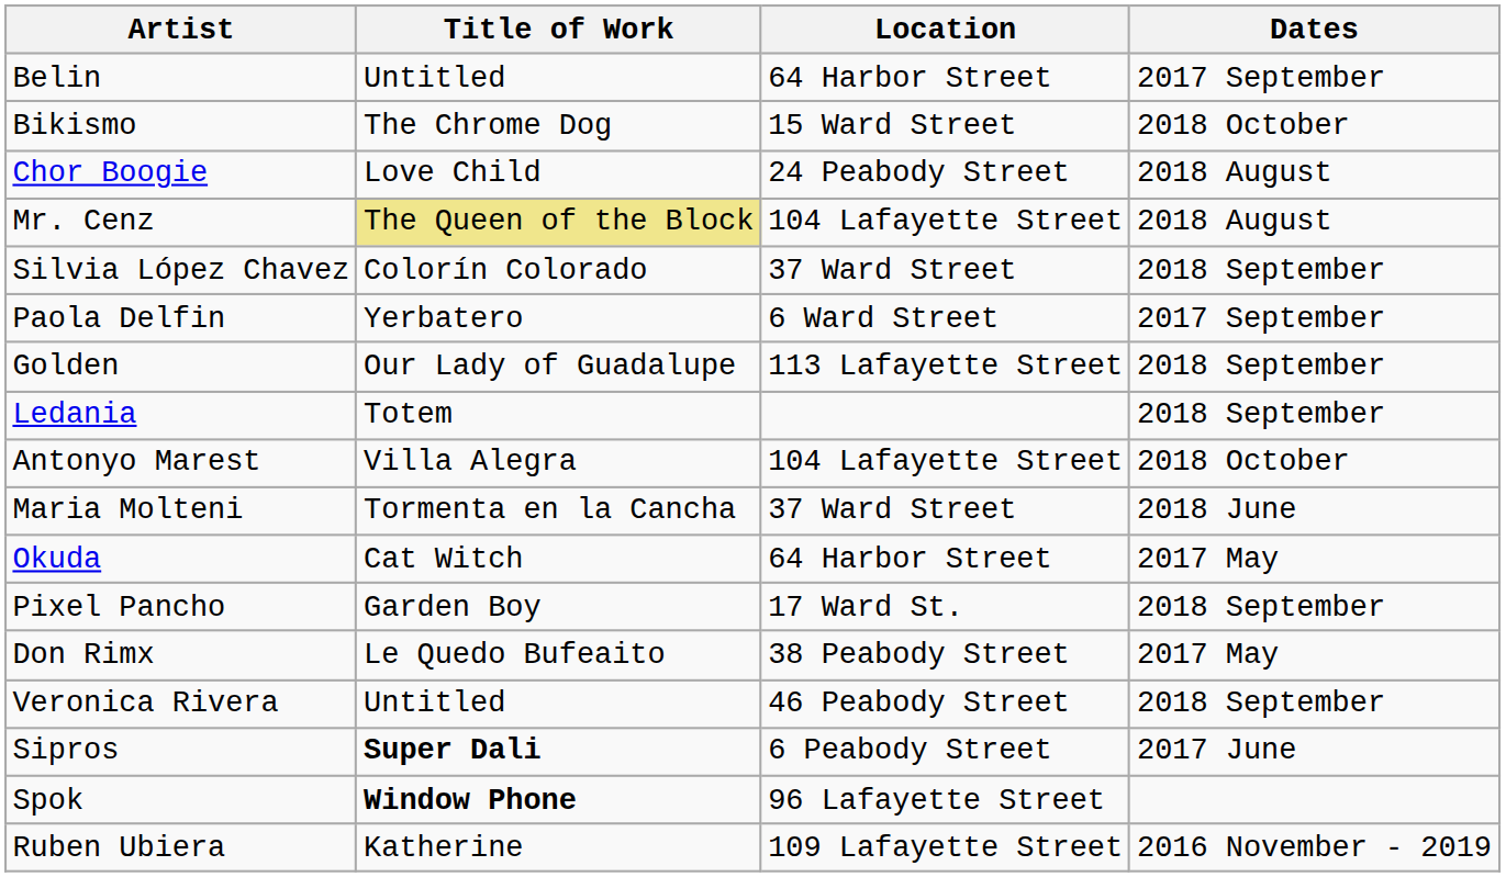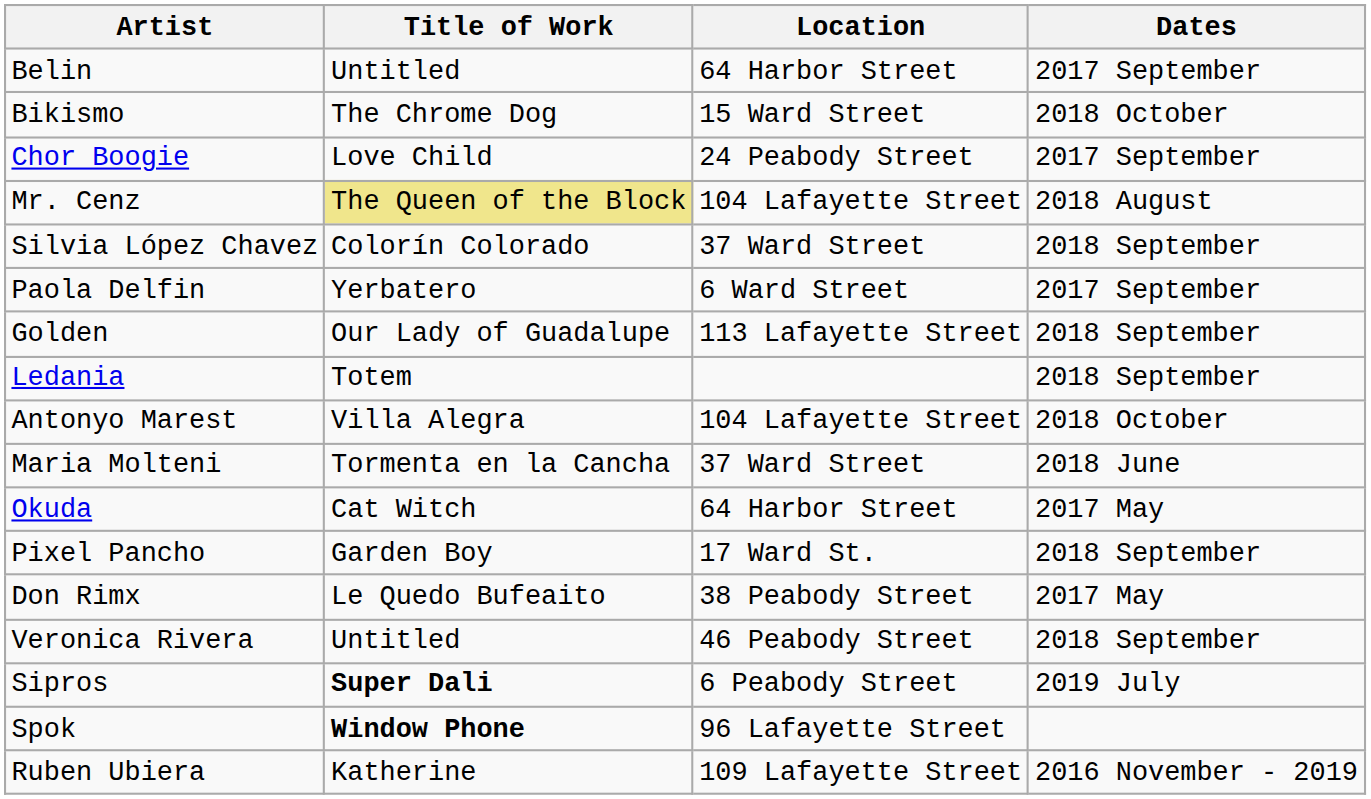Chor Boogie | Dates: 2018 August -> 2017 September
Sipros | Dates: 2017 June -> 2019 July
